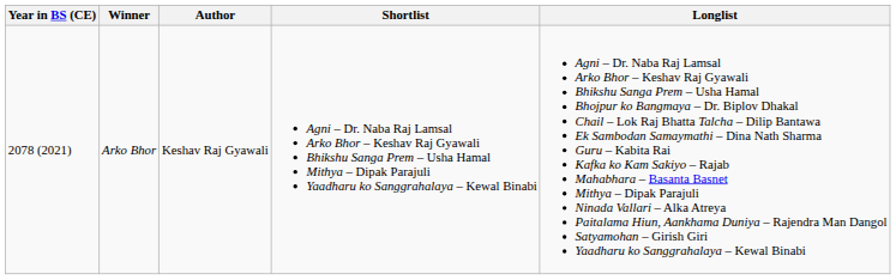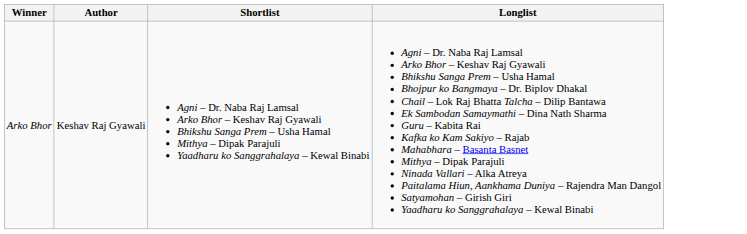- column: Year in BS (CE) | 2078 (2021)
